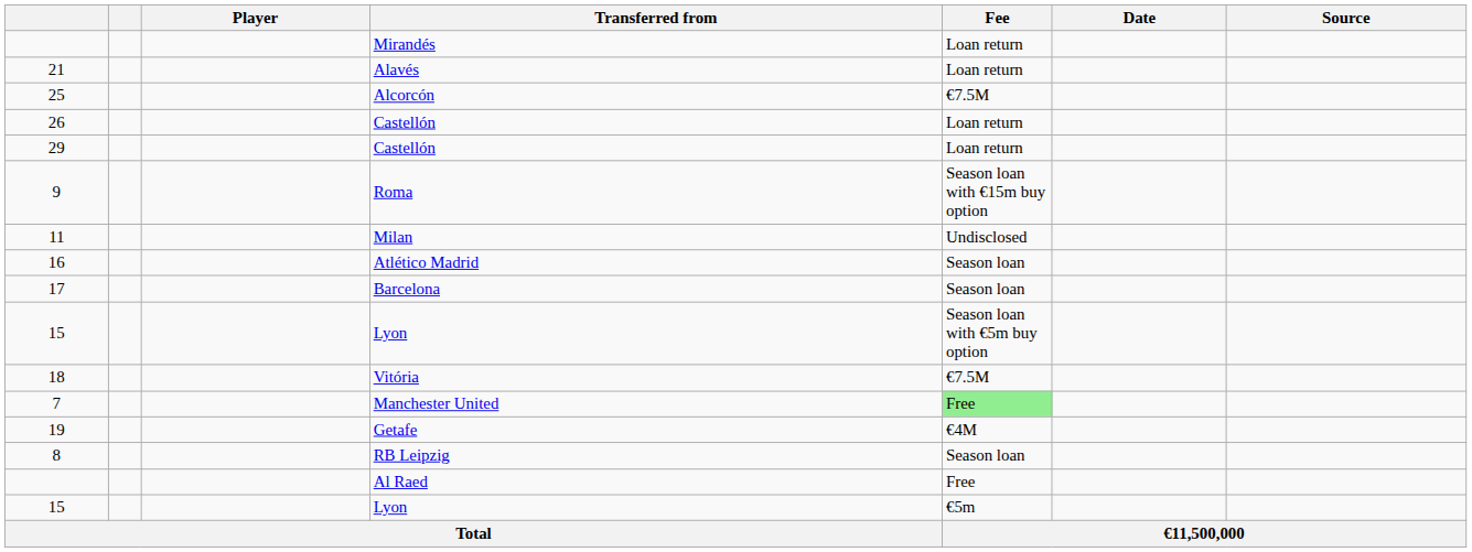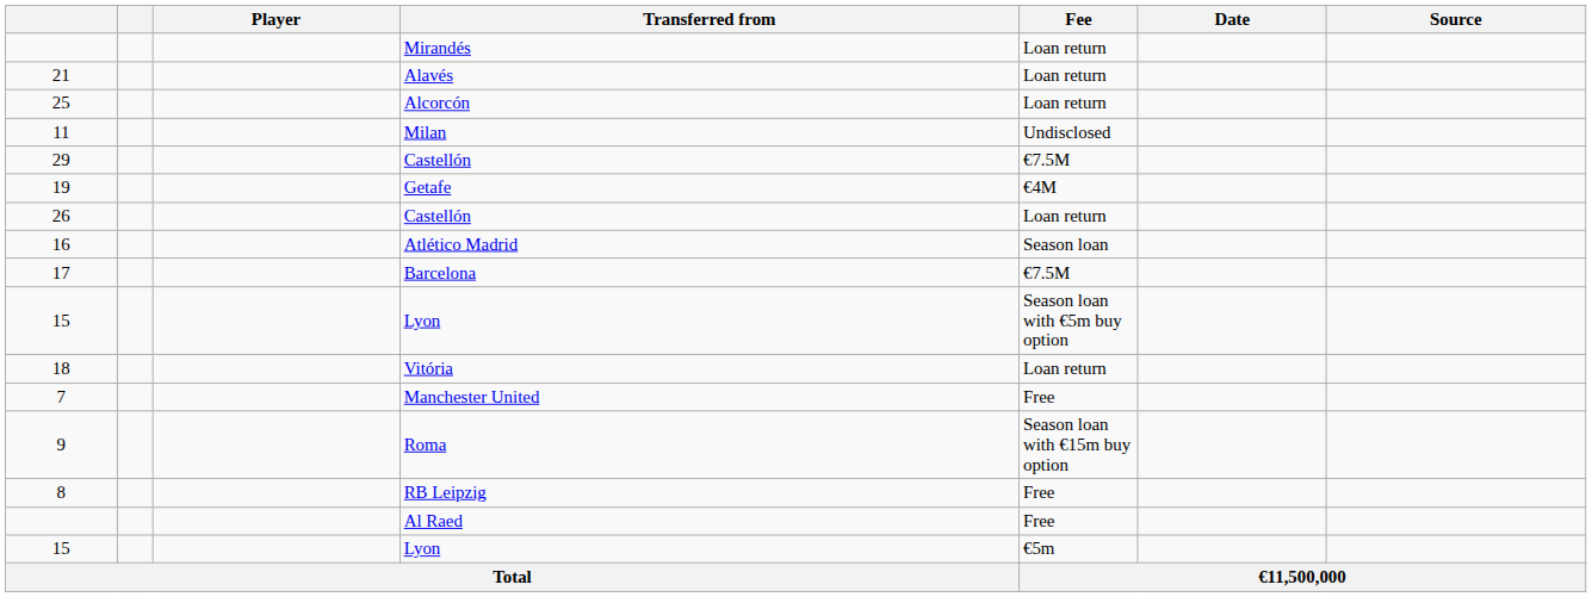25 | Fee: €7.5M -> Loan return
rows swapped: 26 <-> 11
29 | Fee: Loan return -> €7.5M
rows swapped: 19 <-> 9
17 | Fee: Season loan -> €7.5M
18 | Fee: €7.5M -> Loan return
7 | Fee: lightgreen background -> no background
8 | Fee: Season loan -> Free
